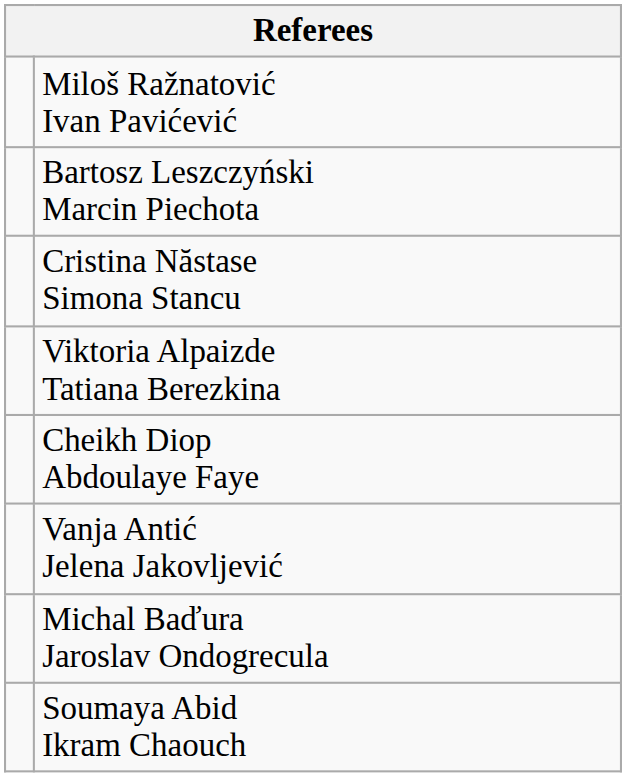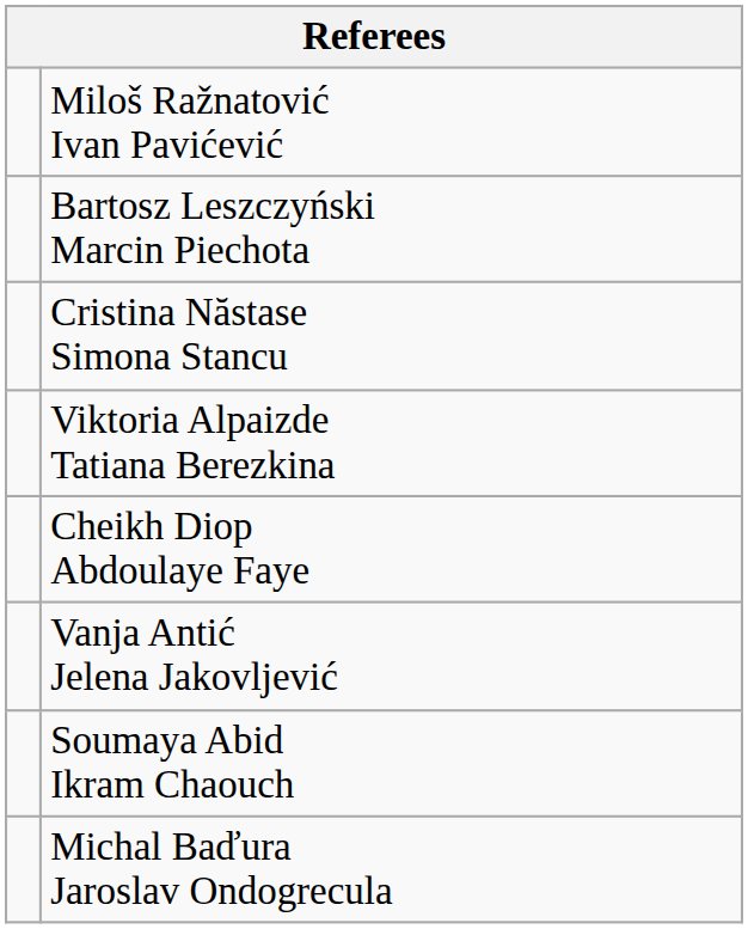rows swapped: Michal Baďura Jaroslav Ondogrecula <-> Soumaya Abid Ikram Chaouch
